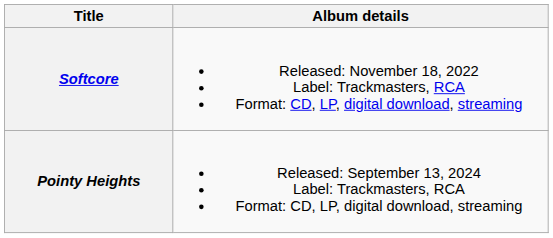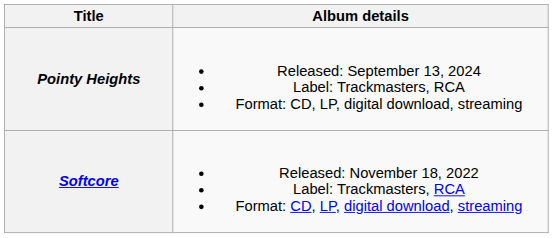rows swapped: Softcore <-> Pointy Heights
